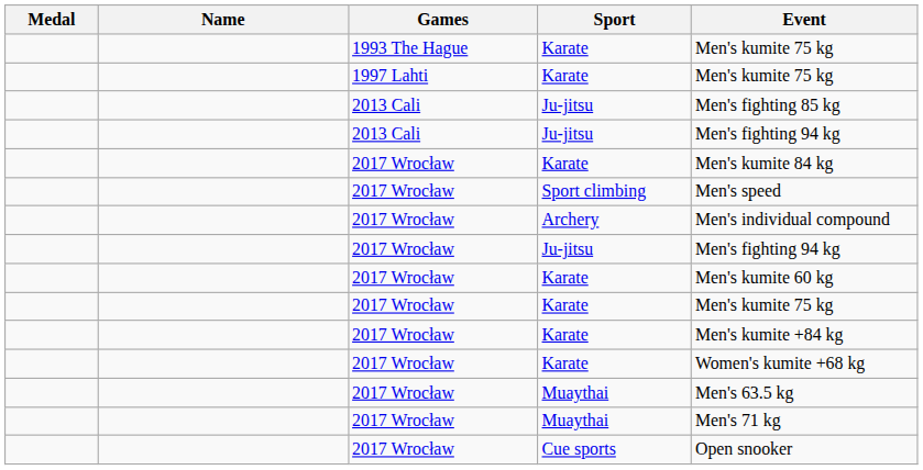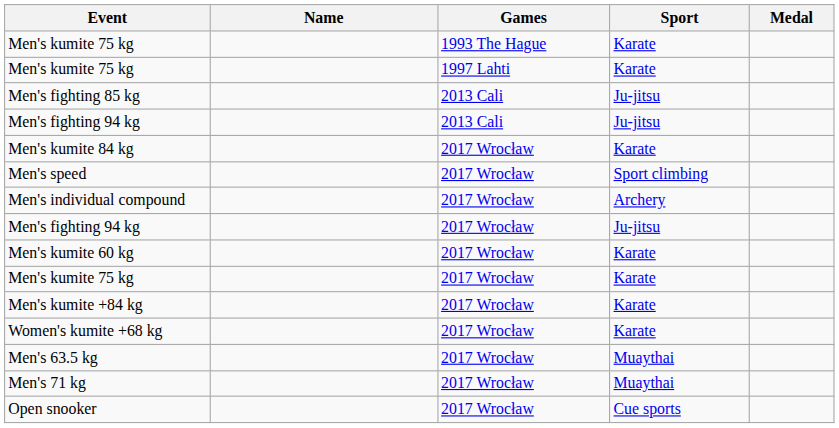columns swapped: Medal <-> Event
